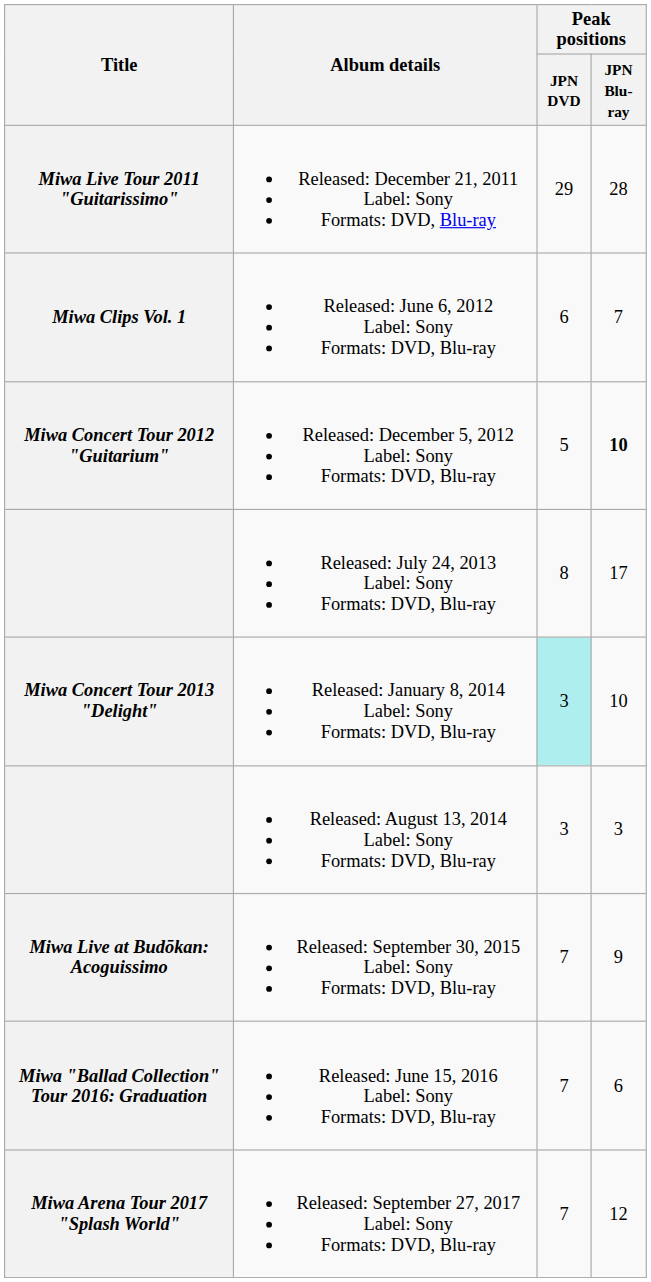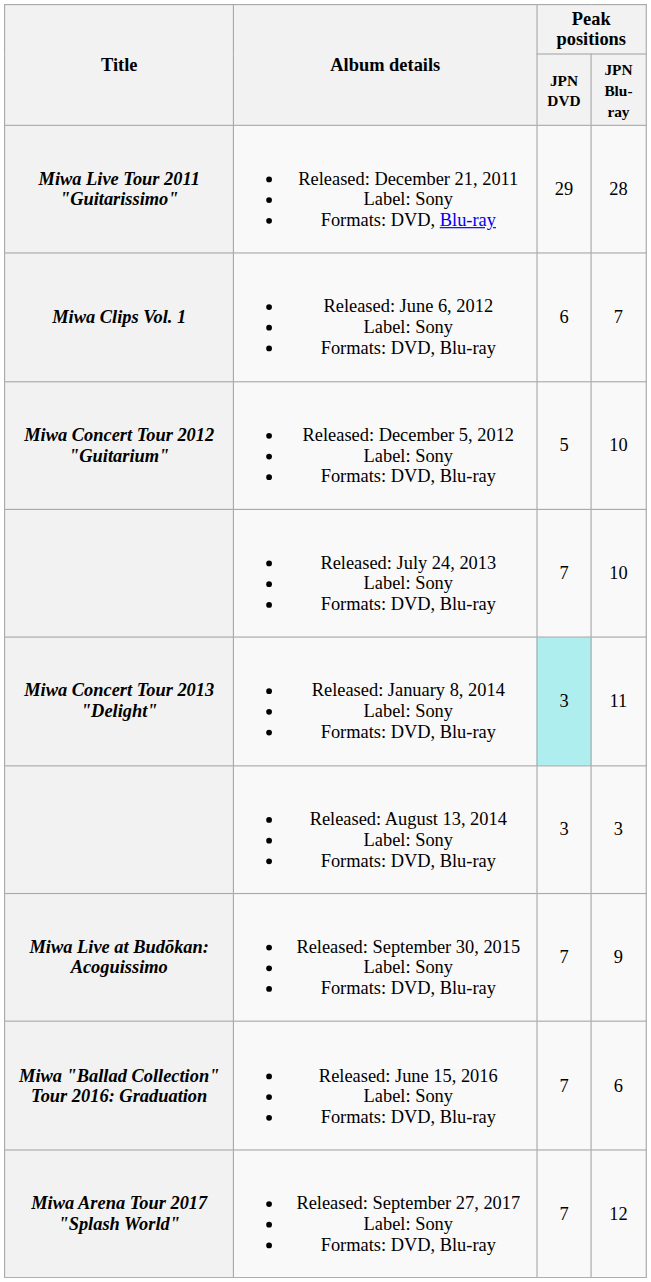Released: December 5, 2012 Label: Sony Formats: DVD, Blu-ray | Peak positions / JPN Blu-ray: bold -> normal
Released: July 24, 2013 Label: Sony Formats: DVD, Blu-ray | Peak positions / JPN DVD: 8 -> 7
Released: July 24, 2013 Label: Sony Formats: DVD, Blu-ray | Peak positions / JPN Blu-ray: 17 -> 10
Released: January 8, 2014 Label: Sony Formats: DVD, Blu-ray | Peak positions / JPN Blu-ray: 10 -> 11
